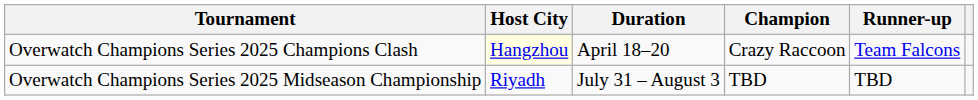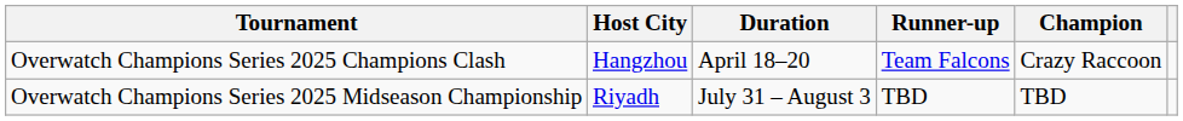columns swapped: Champion <-> Runner-up
Overwatch Champions Series 2025 Champions Clash | Host City: lightyellow background -> no background
